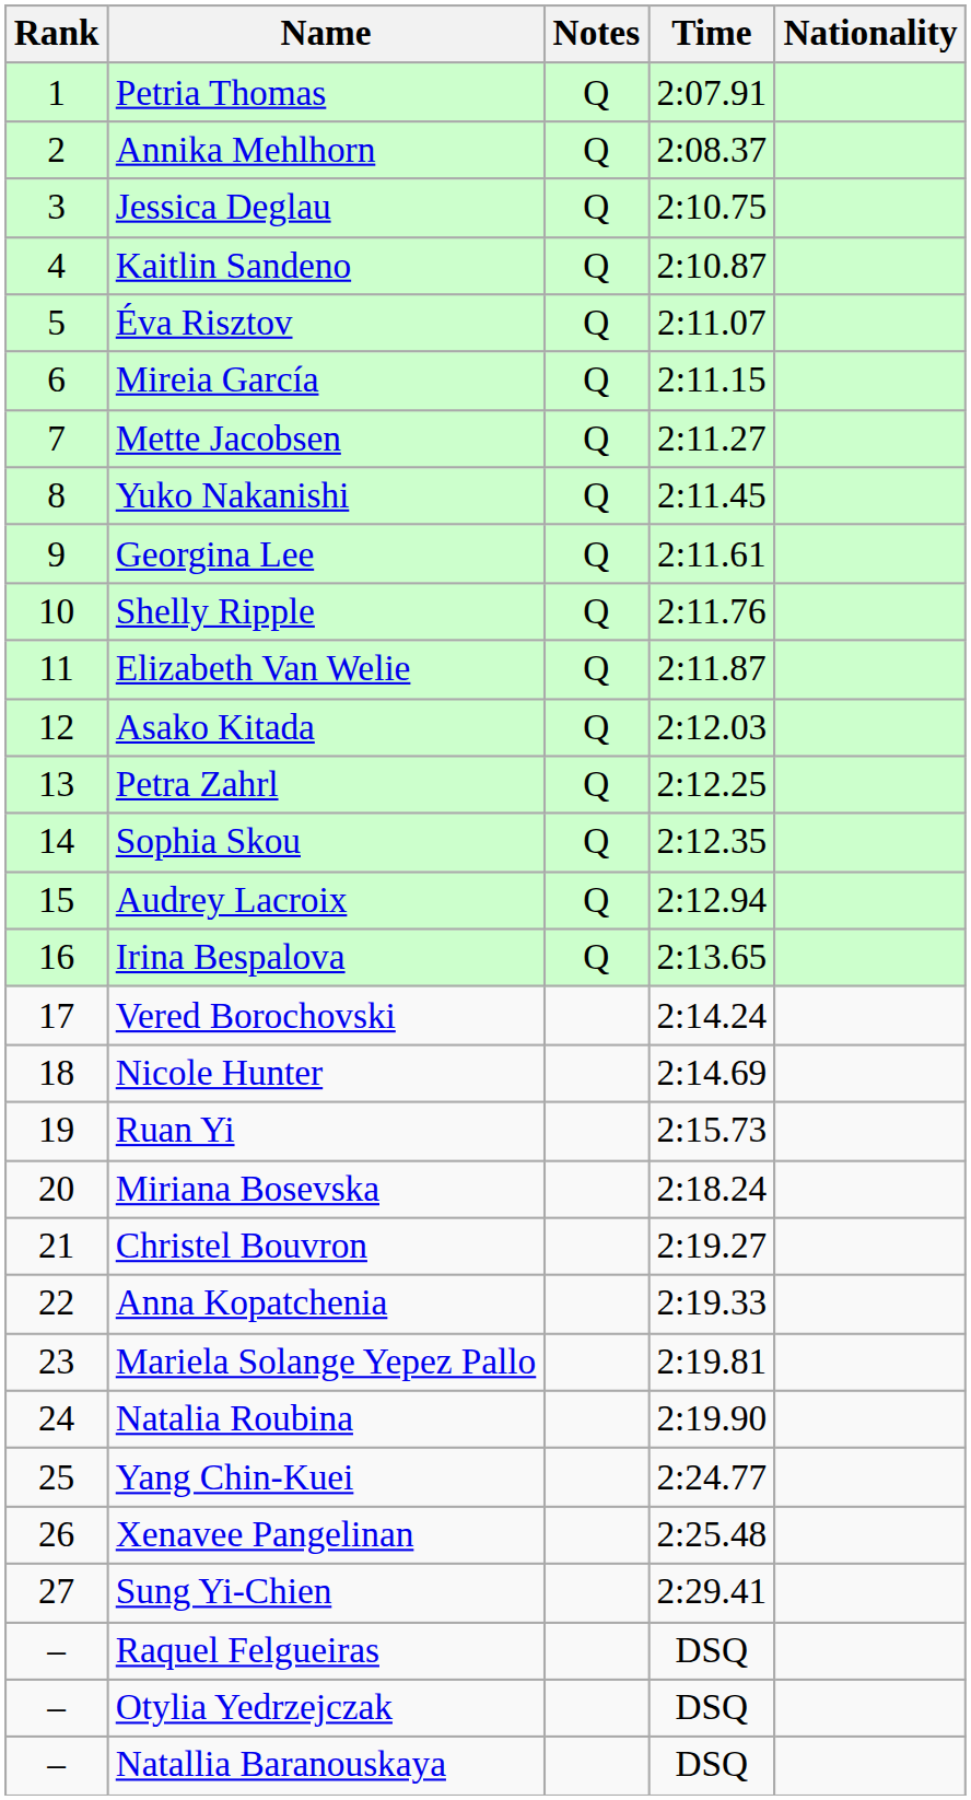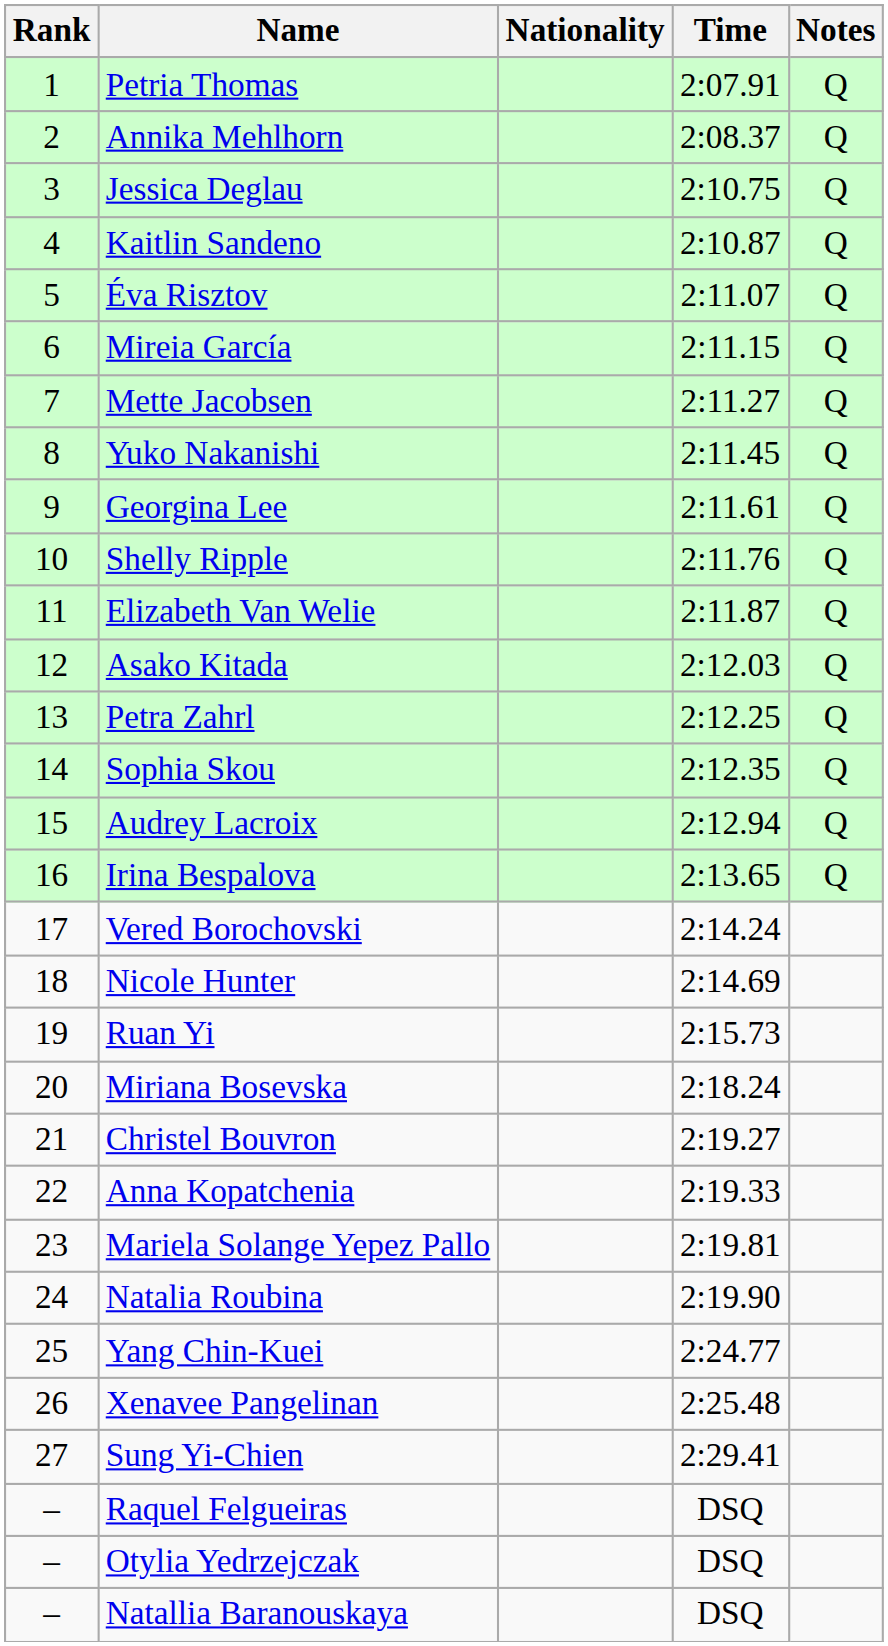columns swapped: Nationality <-> Notes
